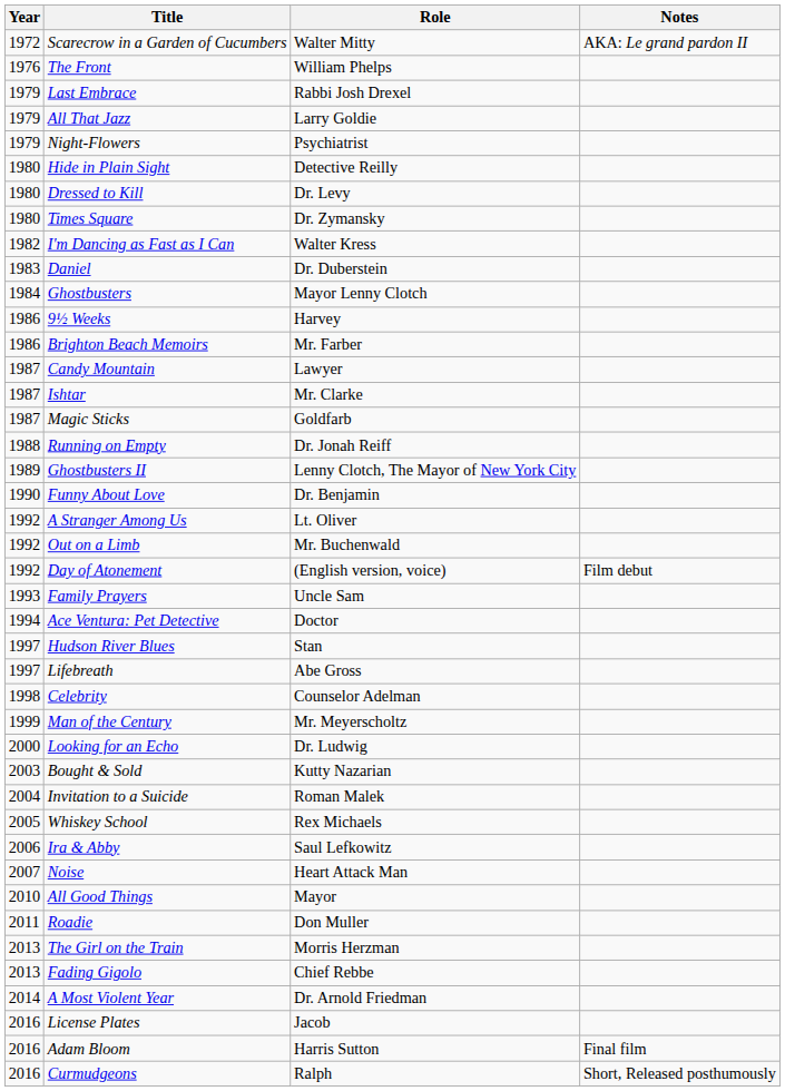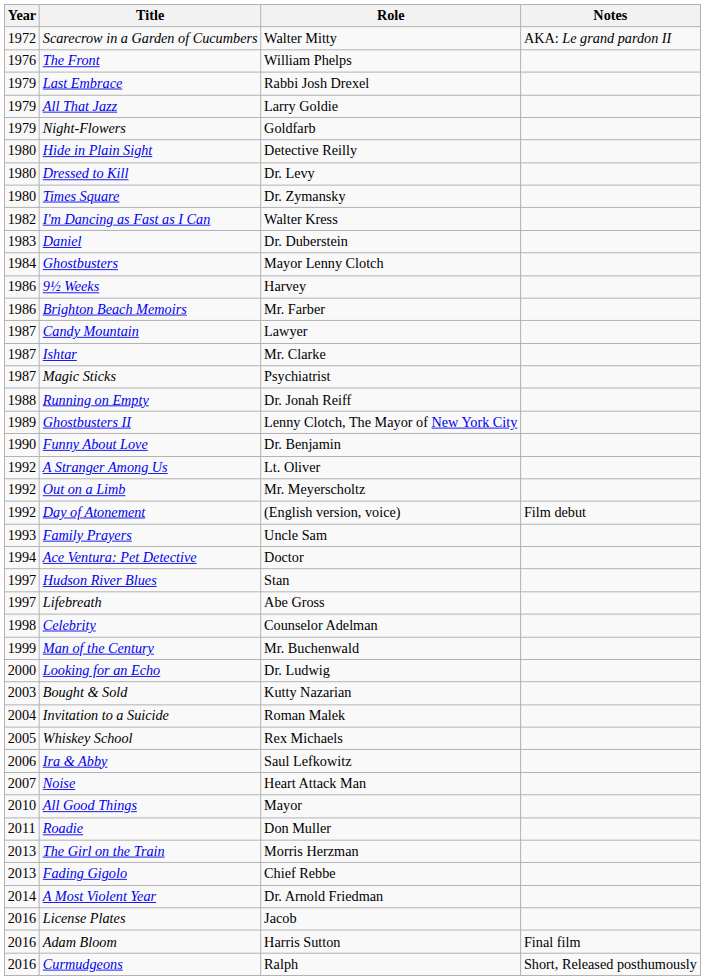Night-Flowers | Role: Psychiatrist -> Goldfarb
Magic Sticks | Role: Goldfarb -> Psychiatrist
Out on a Limb | Role: Mr. Buchenwald -> Mr. Meyerscholtz
Man of the Century | Role: Mr. Meyerscholtz -> Mr. Buchenwald
